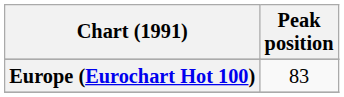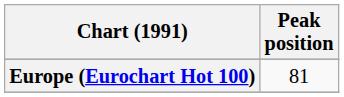Europe (Eurochart Hot 100) | Peak position: 83 -> 81
